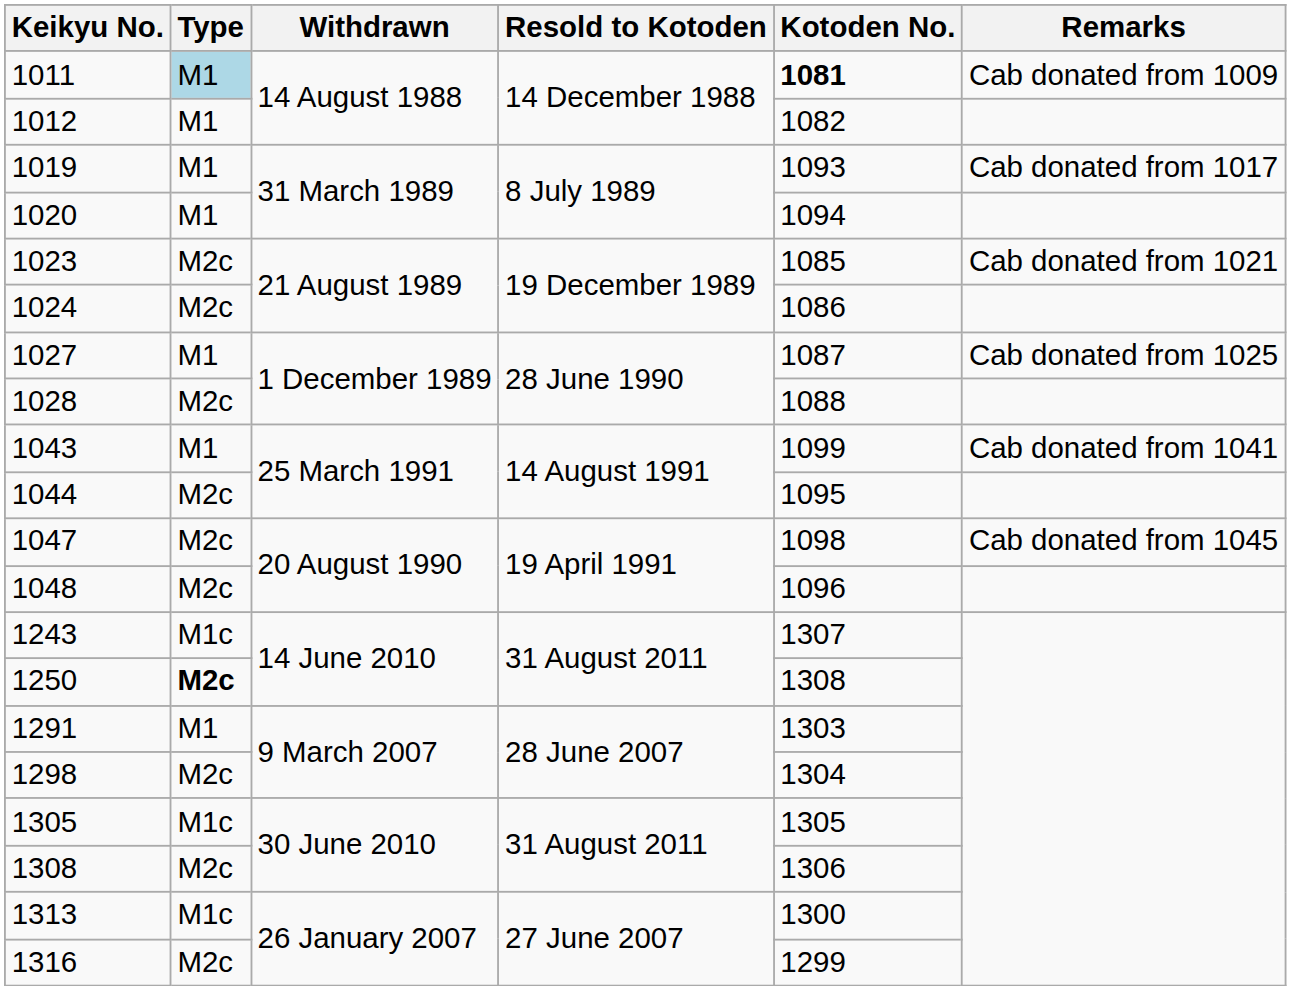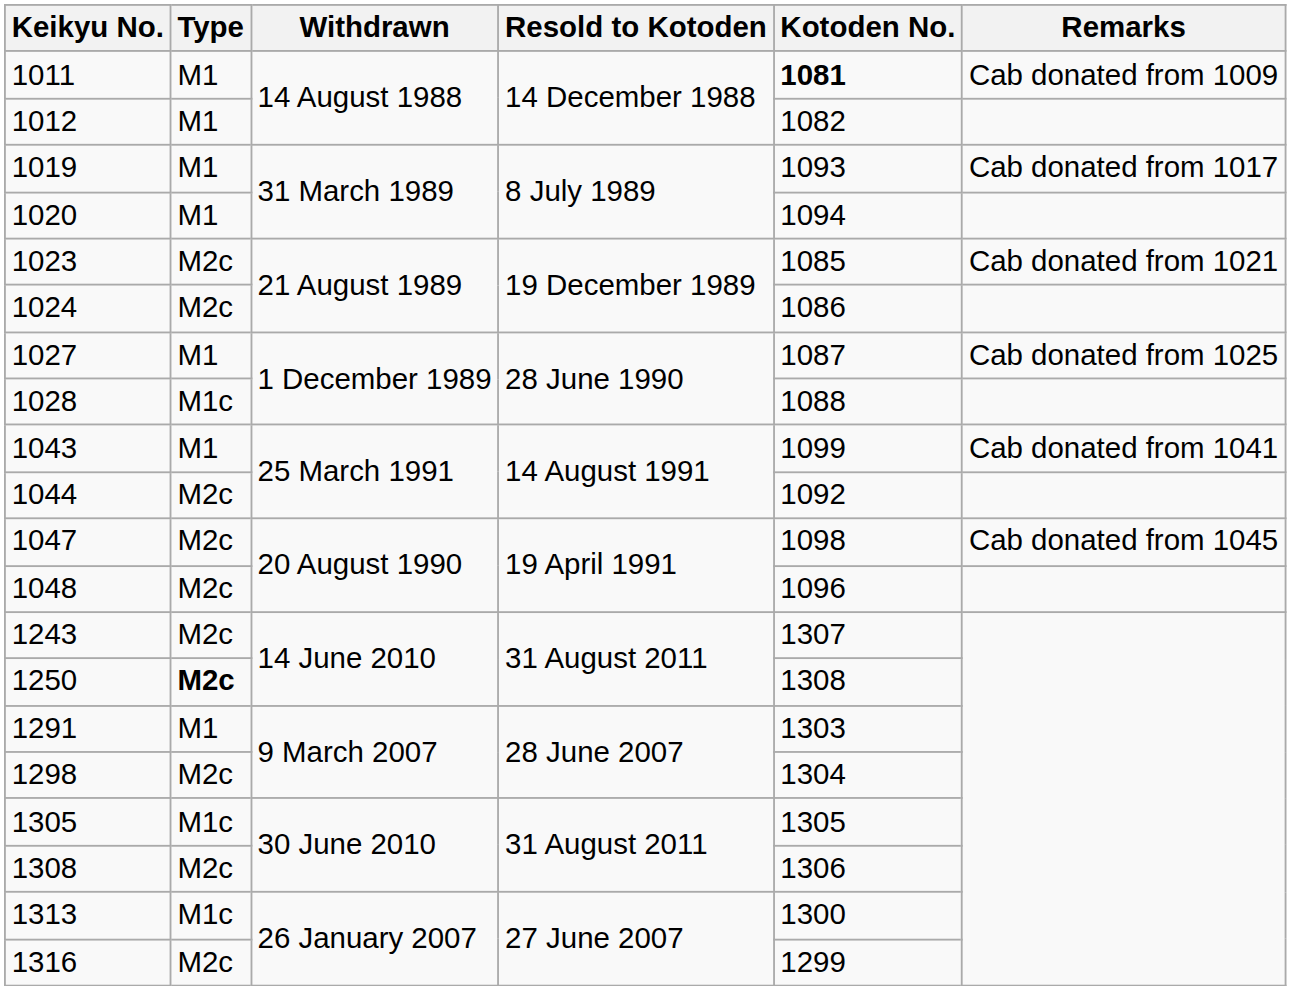1011 | Type: lightblue background -> no background
1028 | Type: M2c -> M1c
1044 | Kotoden No.: 1095 -> 1092
1243 | Type: M1c -> M2c
